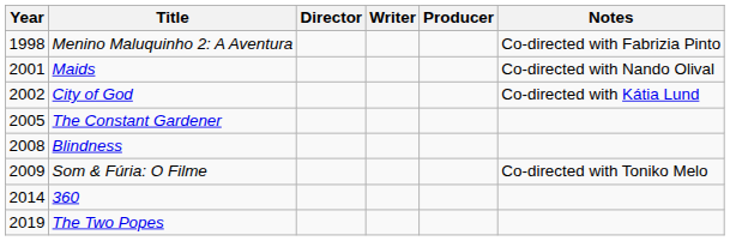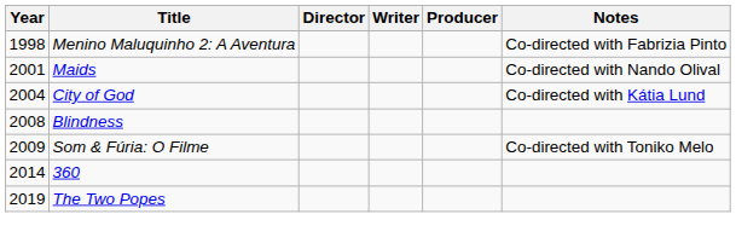City of God | Year: 2002 -> 2004
- row: 2005 | The Constant Gardener
